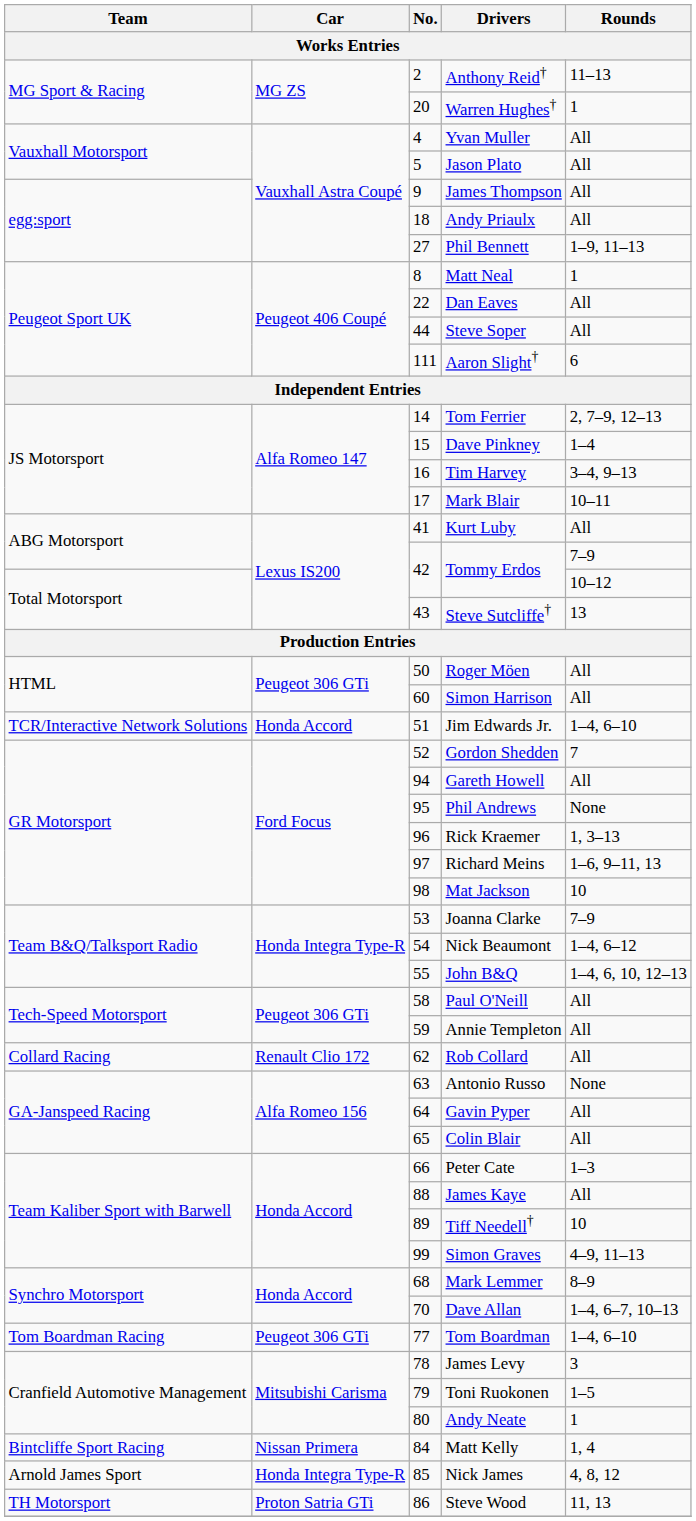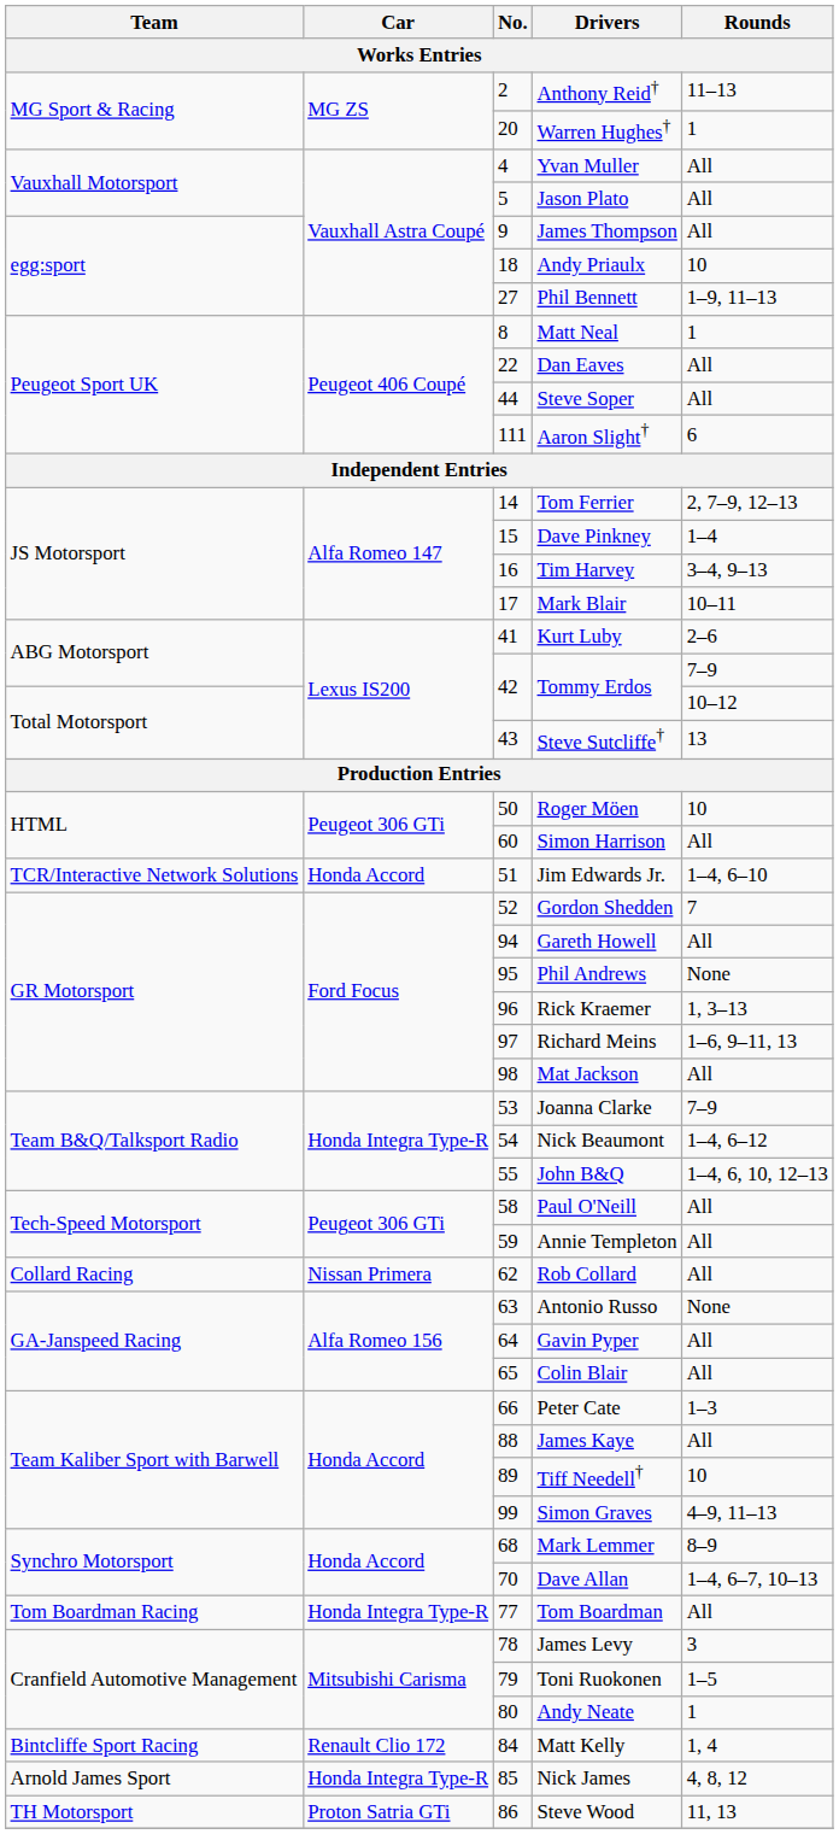Andy Priaulx | Rounds: All -> 10
Kurt Luby | Rounds: All -> 2–6
Roger Möen | Rounds: All -> 10
Mat Jackson | Rounds: 10 -> All
Rob Collard | Car: Renault Clio 172 -> Nissan Primera
Tom Boardman | Car: Peugeot 306 GTi -> Honda Integra Type-R
Tom Boardman | Rounds: 1–4, 6–10 -> All
Matt Kelly | Car: Nissan Primera -> Renault Clio 172
